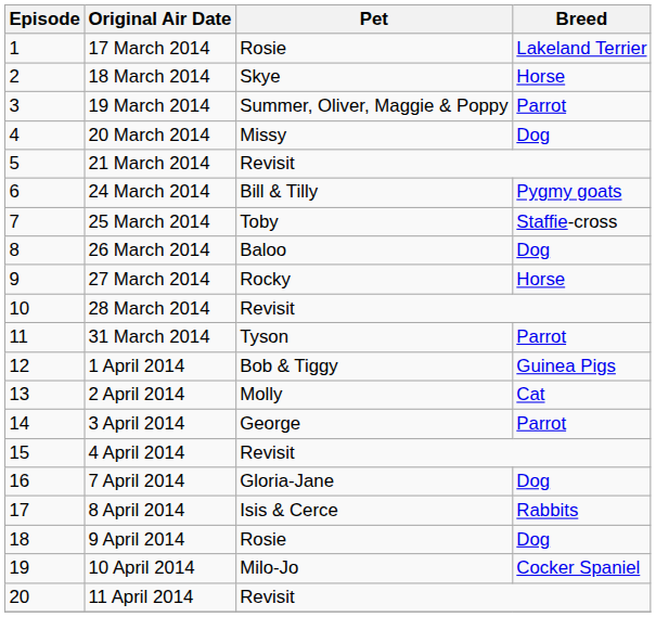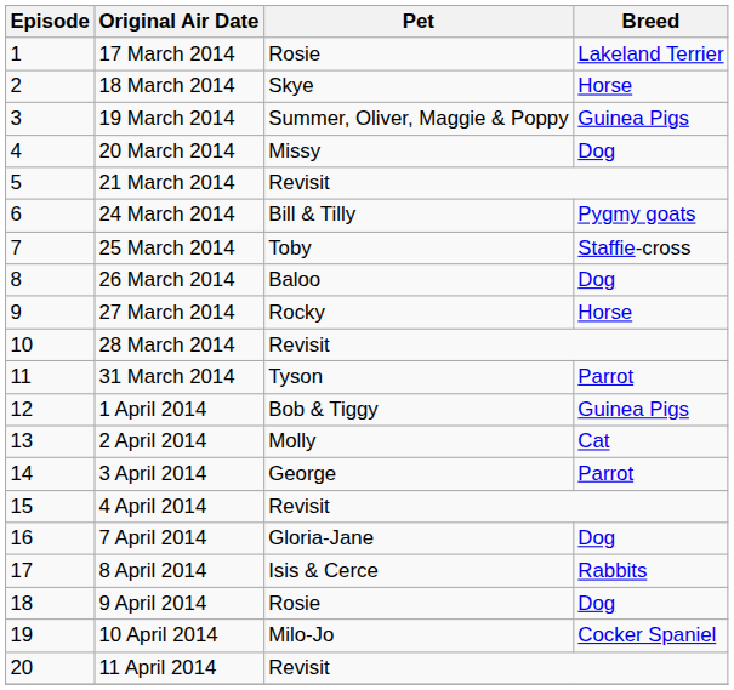19 March 2014 | Breed: Parrot -> Guinea Pigs
